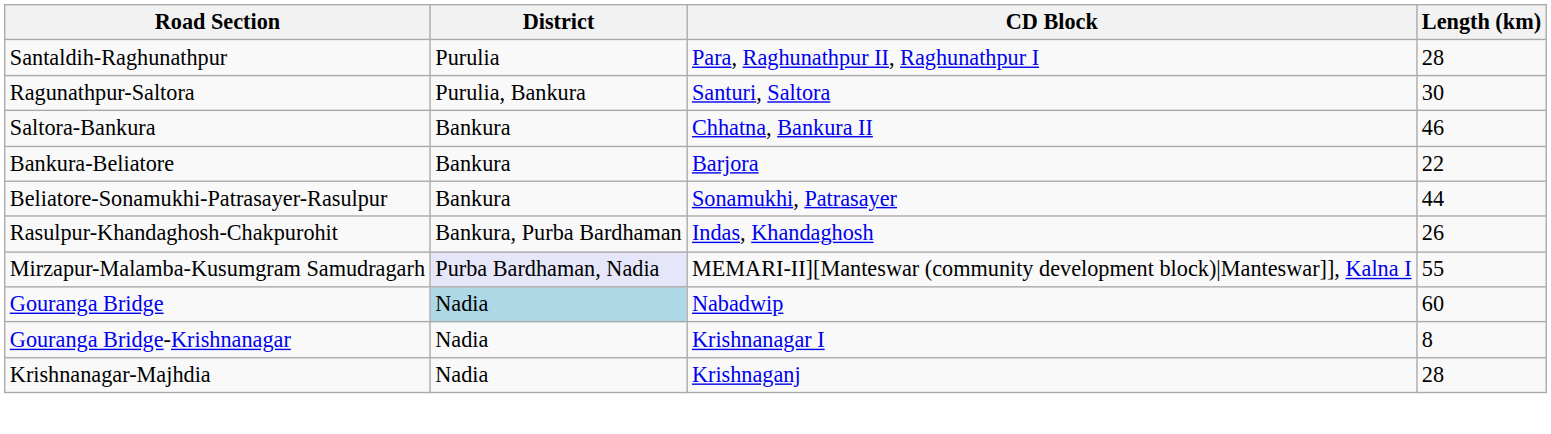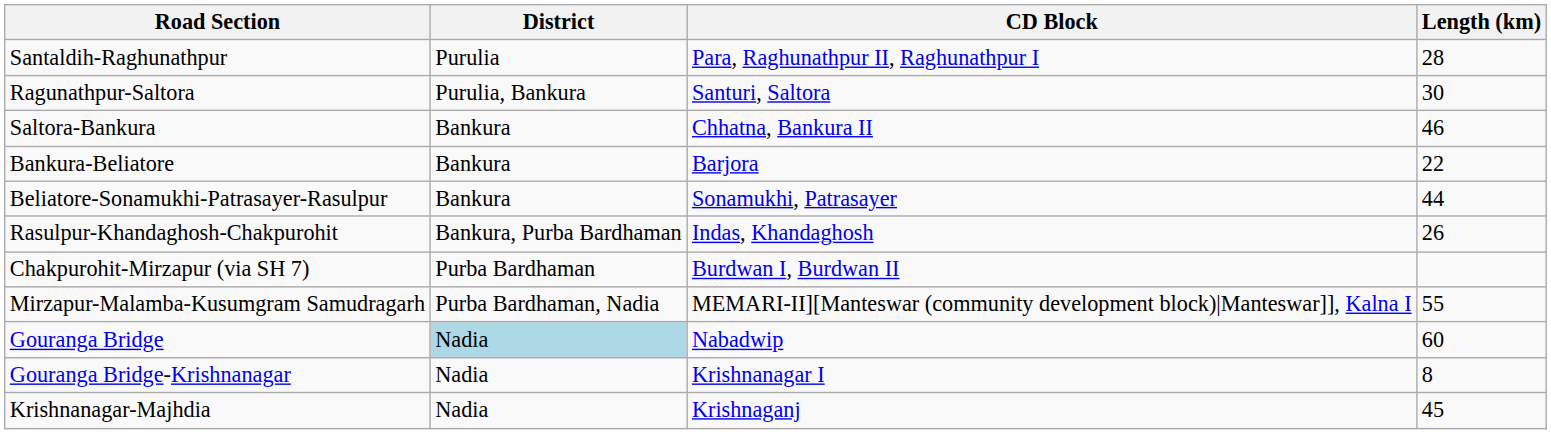+ row: Chakpurohit-Mirzapur (via SH 7) | Purba Bardhaman | Burdwan I, Burdwan II
Mirzapur-Malamba-Kusumgram Samudragarh | District: lavender background -> no background
Krishnanagar-Majhdia | Length (km): 28 -> 45
